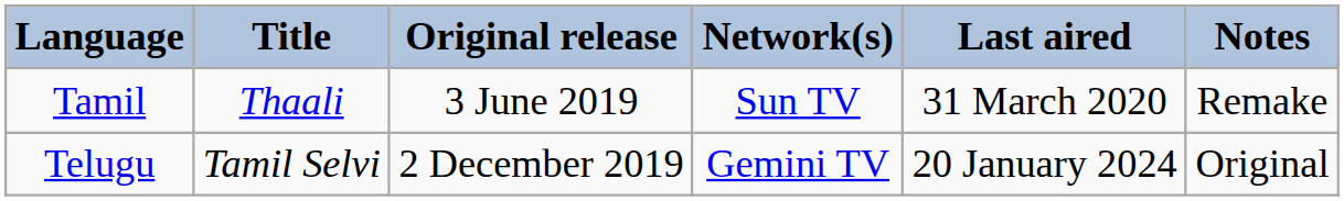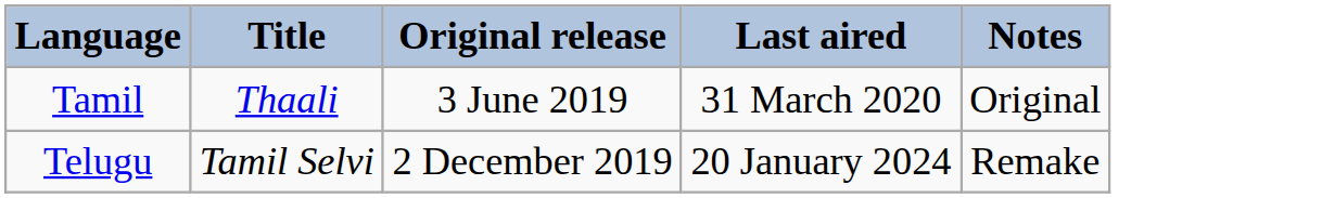- column: Network(s) | Sun TV | Gemini TV
Tamil | Notes: Remake -> Original
Telugu | Notes: Original -> Remake
